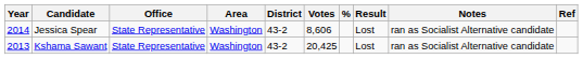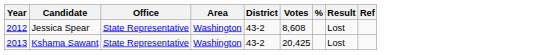- column: Notes | ran as Socialist Alternative candidate | ran as Socialist Alternative candidate
Jessica Spear | Year: 2014 -> 2012
Jessica Spear | Votes: 8,606 -> 8,608
